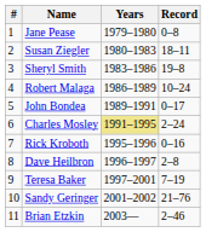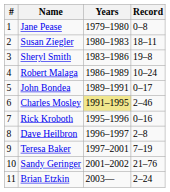Charles Mosley | Record: 2–24 -> 2–46
Brian Etzkin | Record: 2–46 -> 2–24
